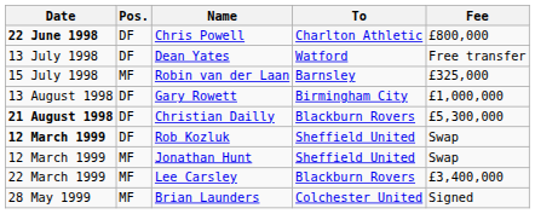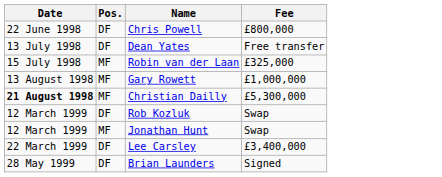- column: To | Charlton Athletic | Watford | Barnsley | Birmingham City | Blackburn Rovers | Sheffield United | Sheffield United | Blackburn Rovers | Colchester United
Chris Powell | Date: bold -> normal
Gary Rowett | Pos.: DF -> MF
Christian Dailly | Pos.: DF -> MF
Rob Kozluk | Date: bold -> normal
Lee Carsley | Pos.: MF -> DF
Brian Launders | Pos.: MF -> DF
